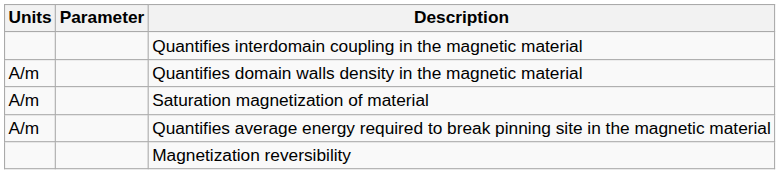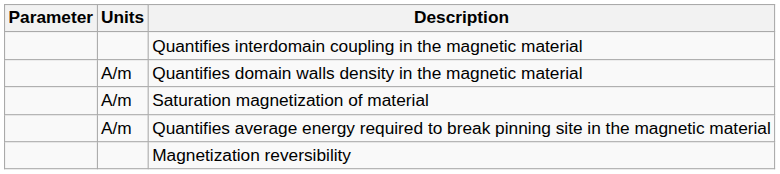columns swapped: Parameter <-> Units
